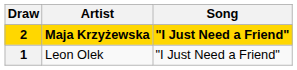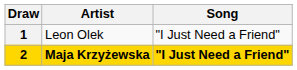rows swapped: 1 <-> 2
